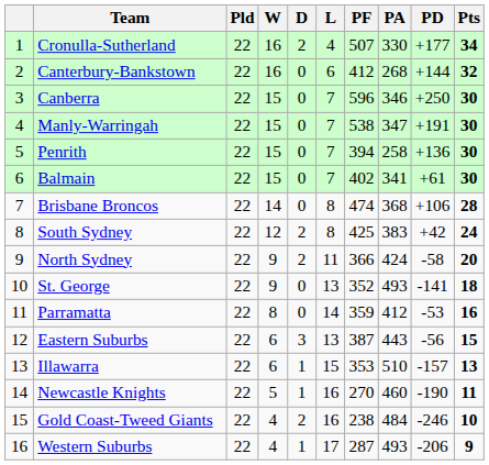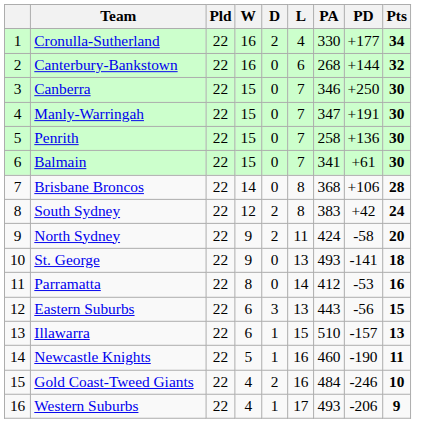- column: PF | 507 | 412 | 596 | 538 | 394 | 402 | 474 | 425 | 366 | 352 | 359 | 387 | 353 | 270 | 238 | 287
